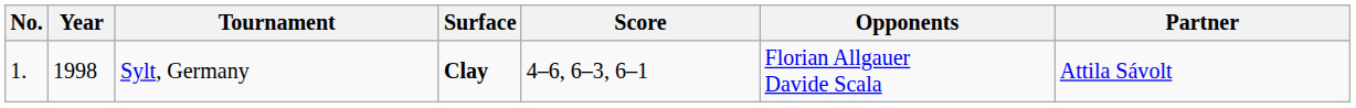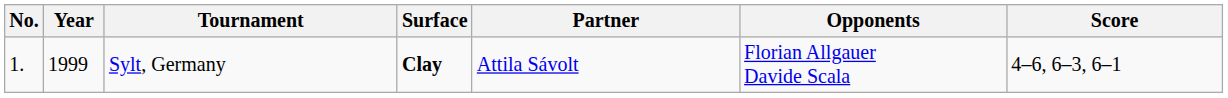columns swapped: Partner <-> Score
Sylt, Germany | Year: 1998 -> 1999
